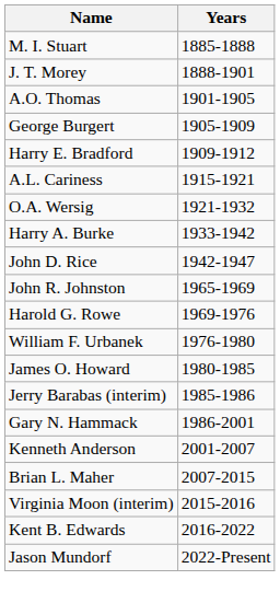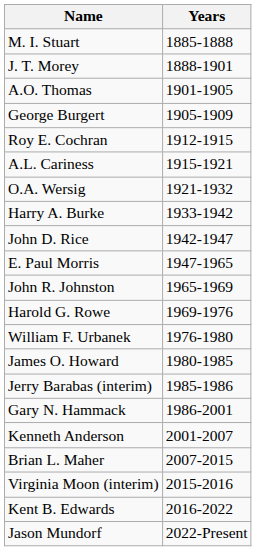- row: Harry E. Bradford | 1909-1912
+ row: Roy E. Cochran | 1912-1915
+ row: E. Paul Morris | 1947-1965
